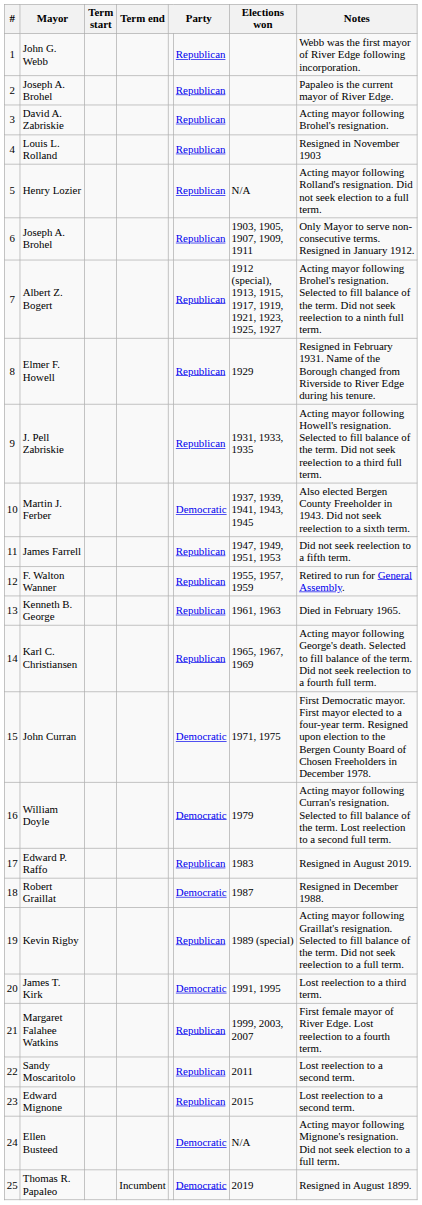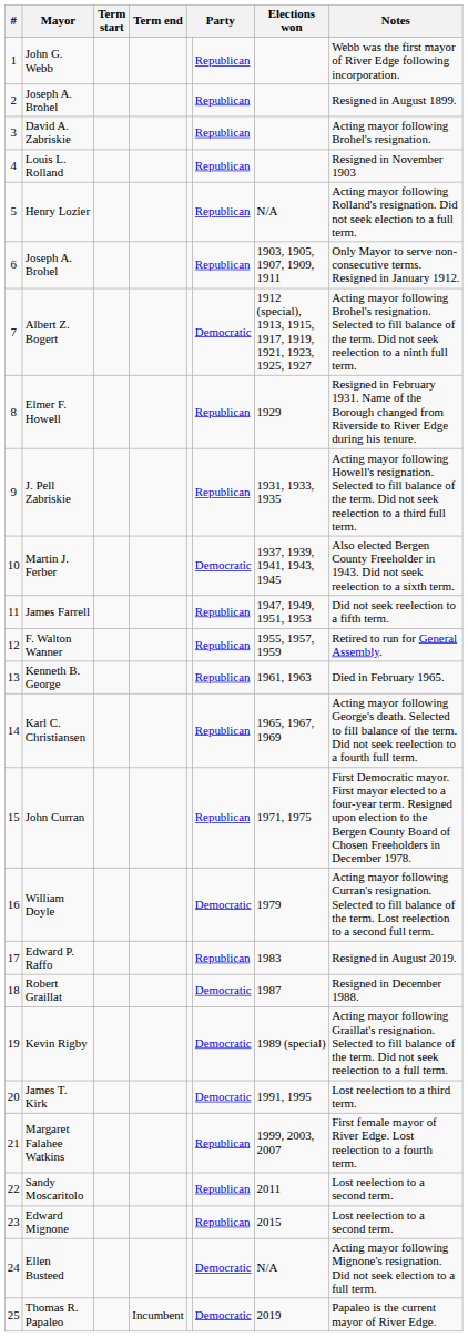2 / Joseph A. Brohel | Notes: Papaleo is the current mayor of River Edge. -> Resigned in August 1899.
Albert Z. Bogert | column 6: Republican -> Democratic
John Curran | column 6: Democratic -> Republican
Kevin Rigby | column 6: Republican -> Democratic
Thomas R. Papaleo | Notes: Resigned in August 1899. -> Papaleo is the current mayor of River Edge.
